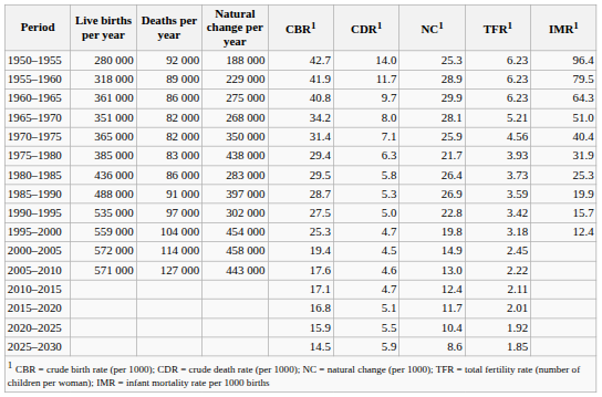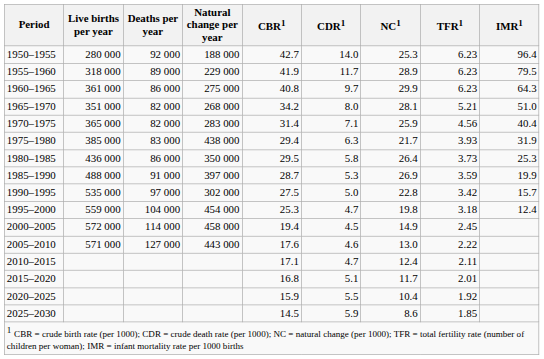1970–1975 | Natural change per year: 350 000 -> 283 000
1980–1985 | Natural change per year: 283 000 -> 350 000
